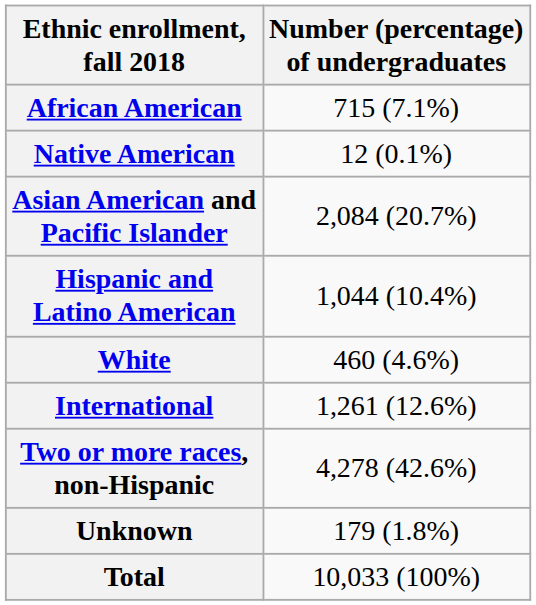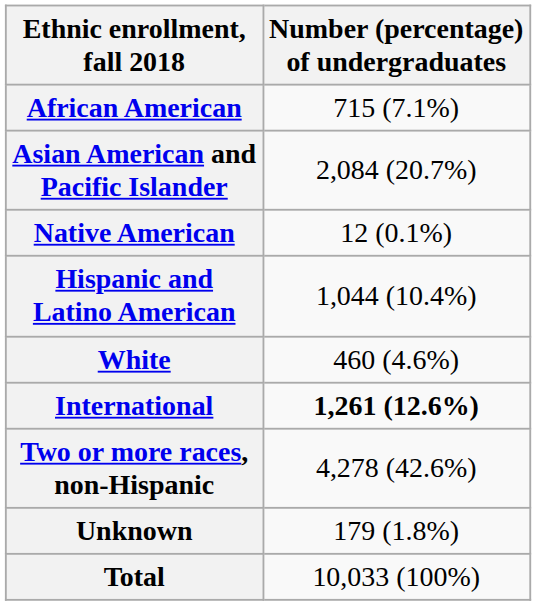rows swapped: Native American <-> Asian American and Pacific Islander
International | Number (percentage) of undergraduates: normal -> bold
